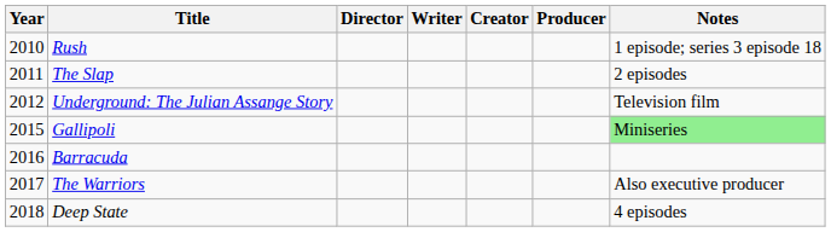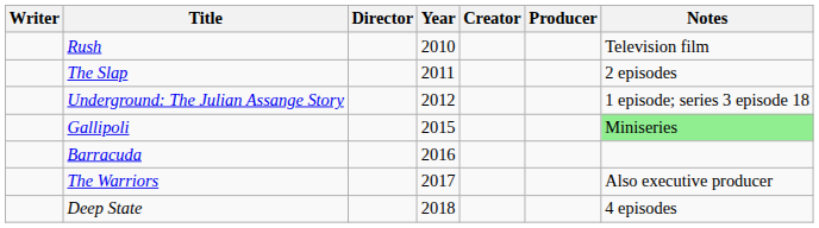columns swapped: Year <-> Writer
Rush | Notes: 1 episode; series 3 episode 18 -> Television film
Underground: The Julian Assange Story | Notes: Television film -> 1 episode; series 3 episode 18
